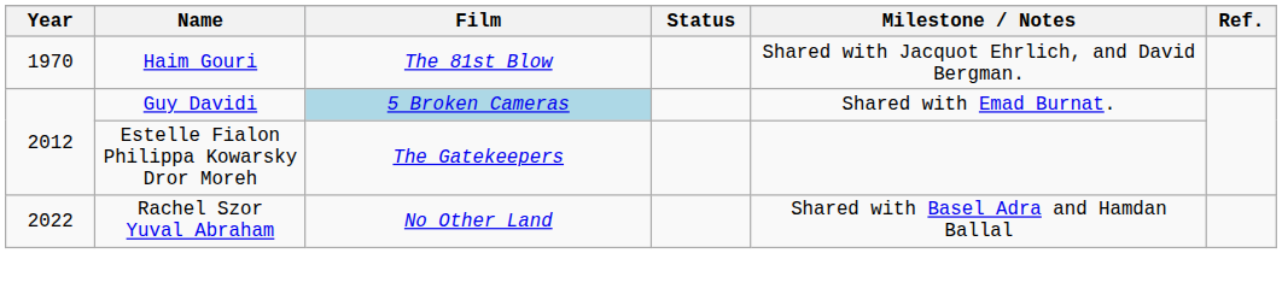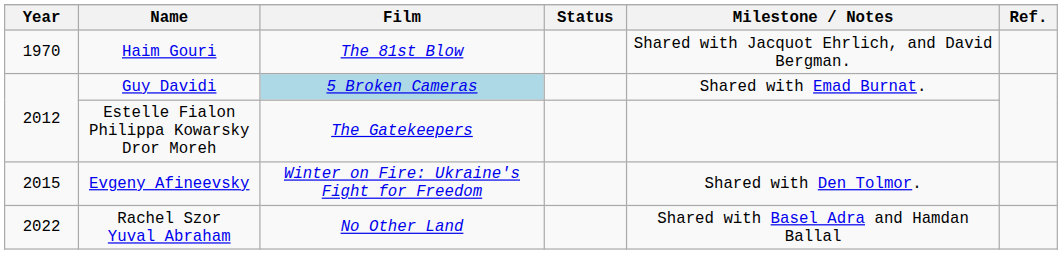+ row: 2015 | Evgeny Afineevsky | Winter on Fire: Ukraine's Fight for Freedom | Shared with Den Tolmor.
